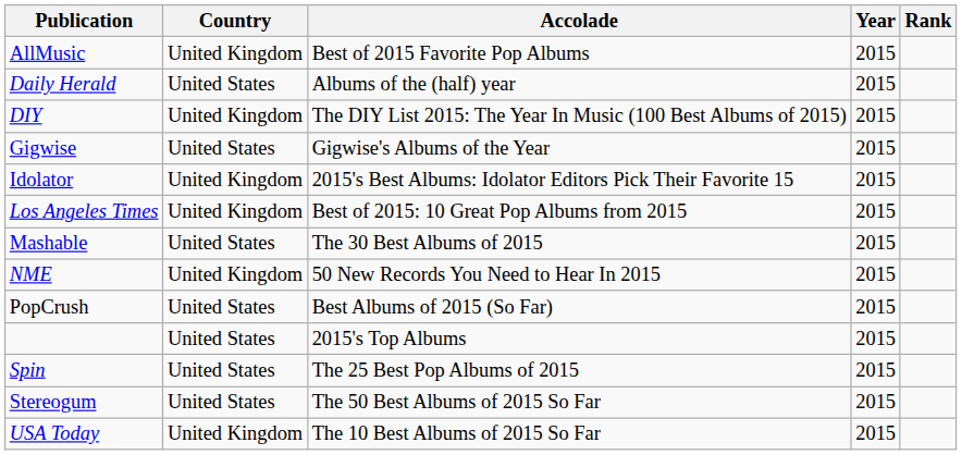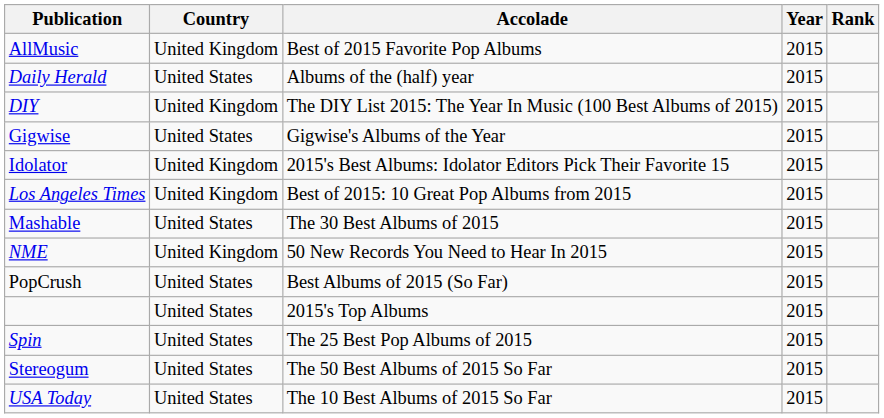USA Today | Country: United Kingdom -> United States
